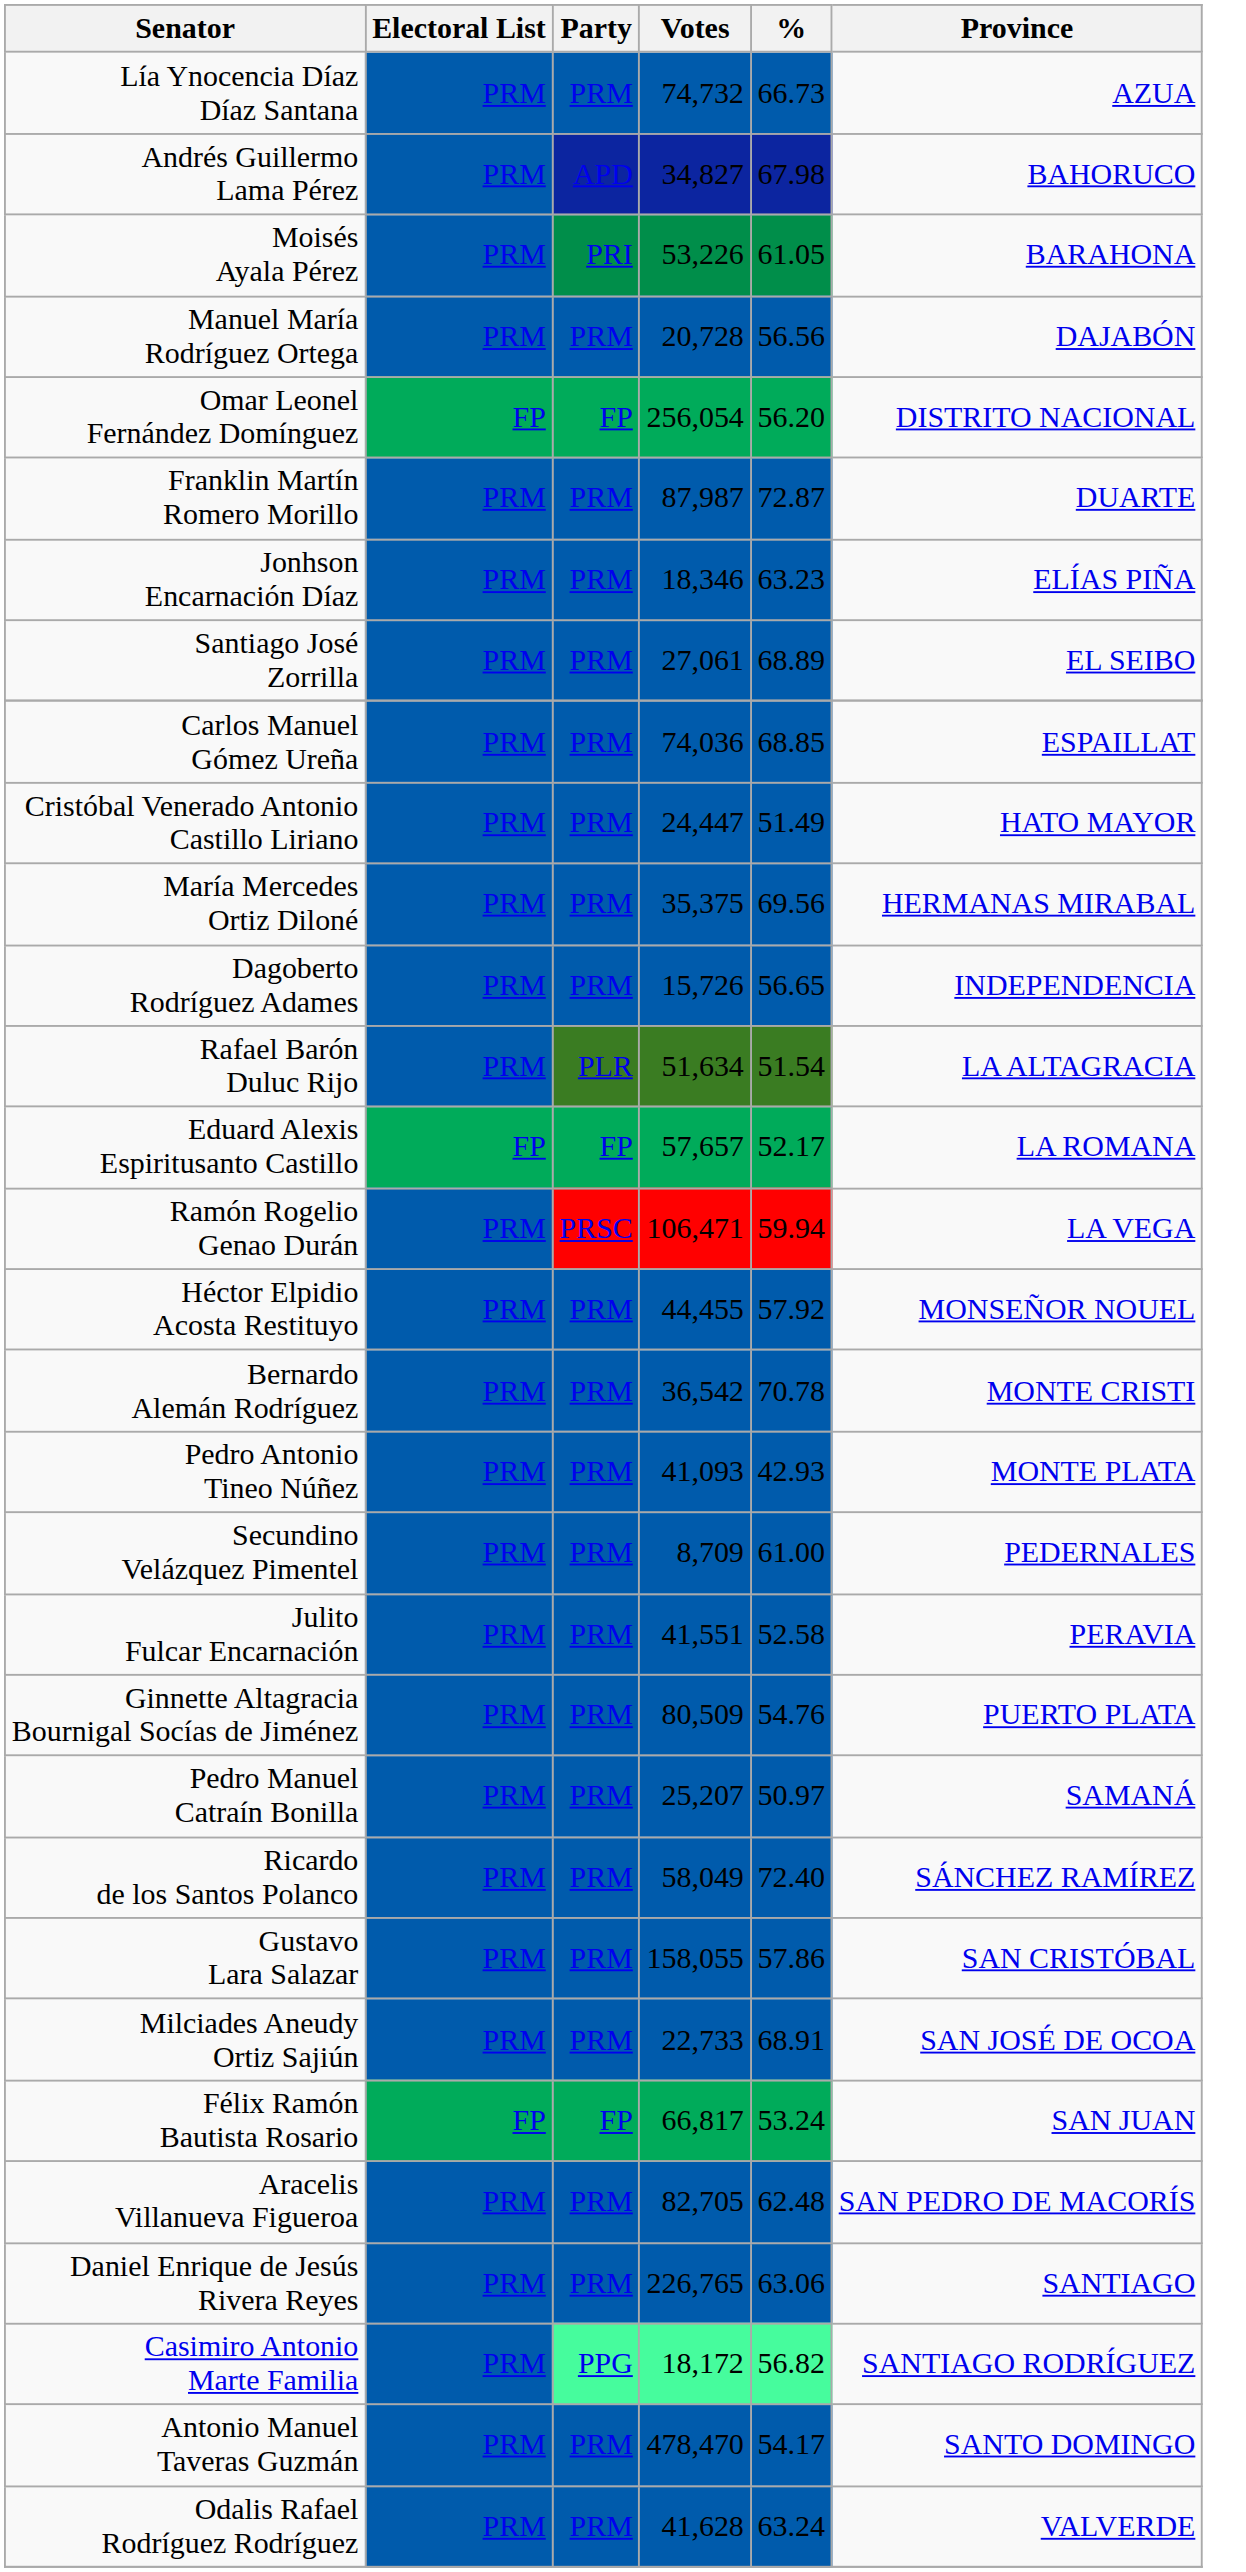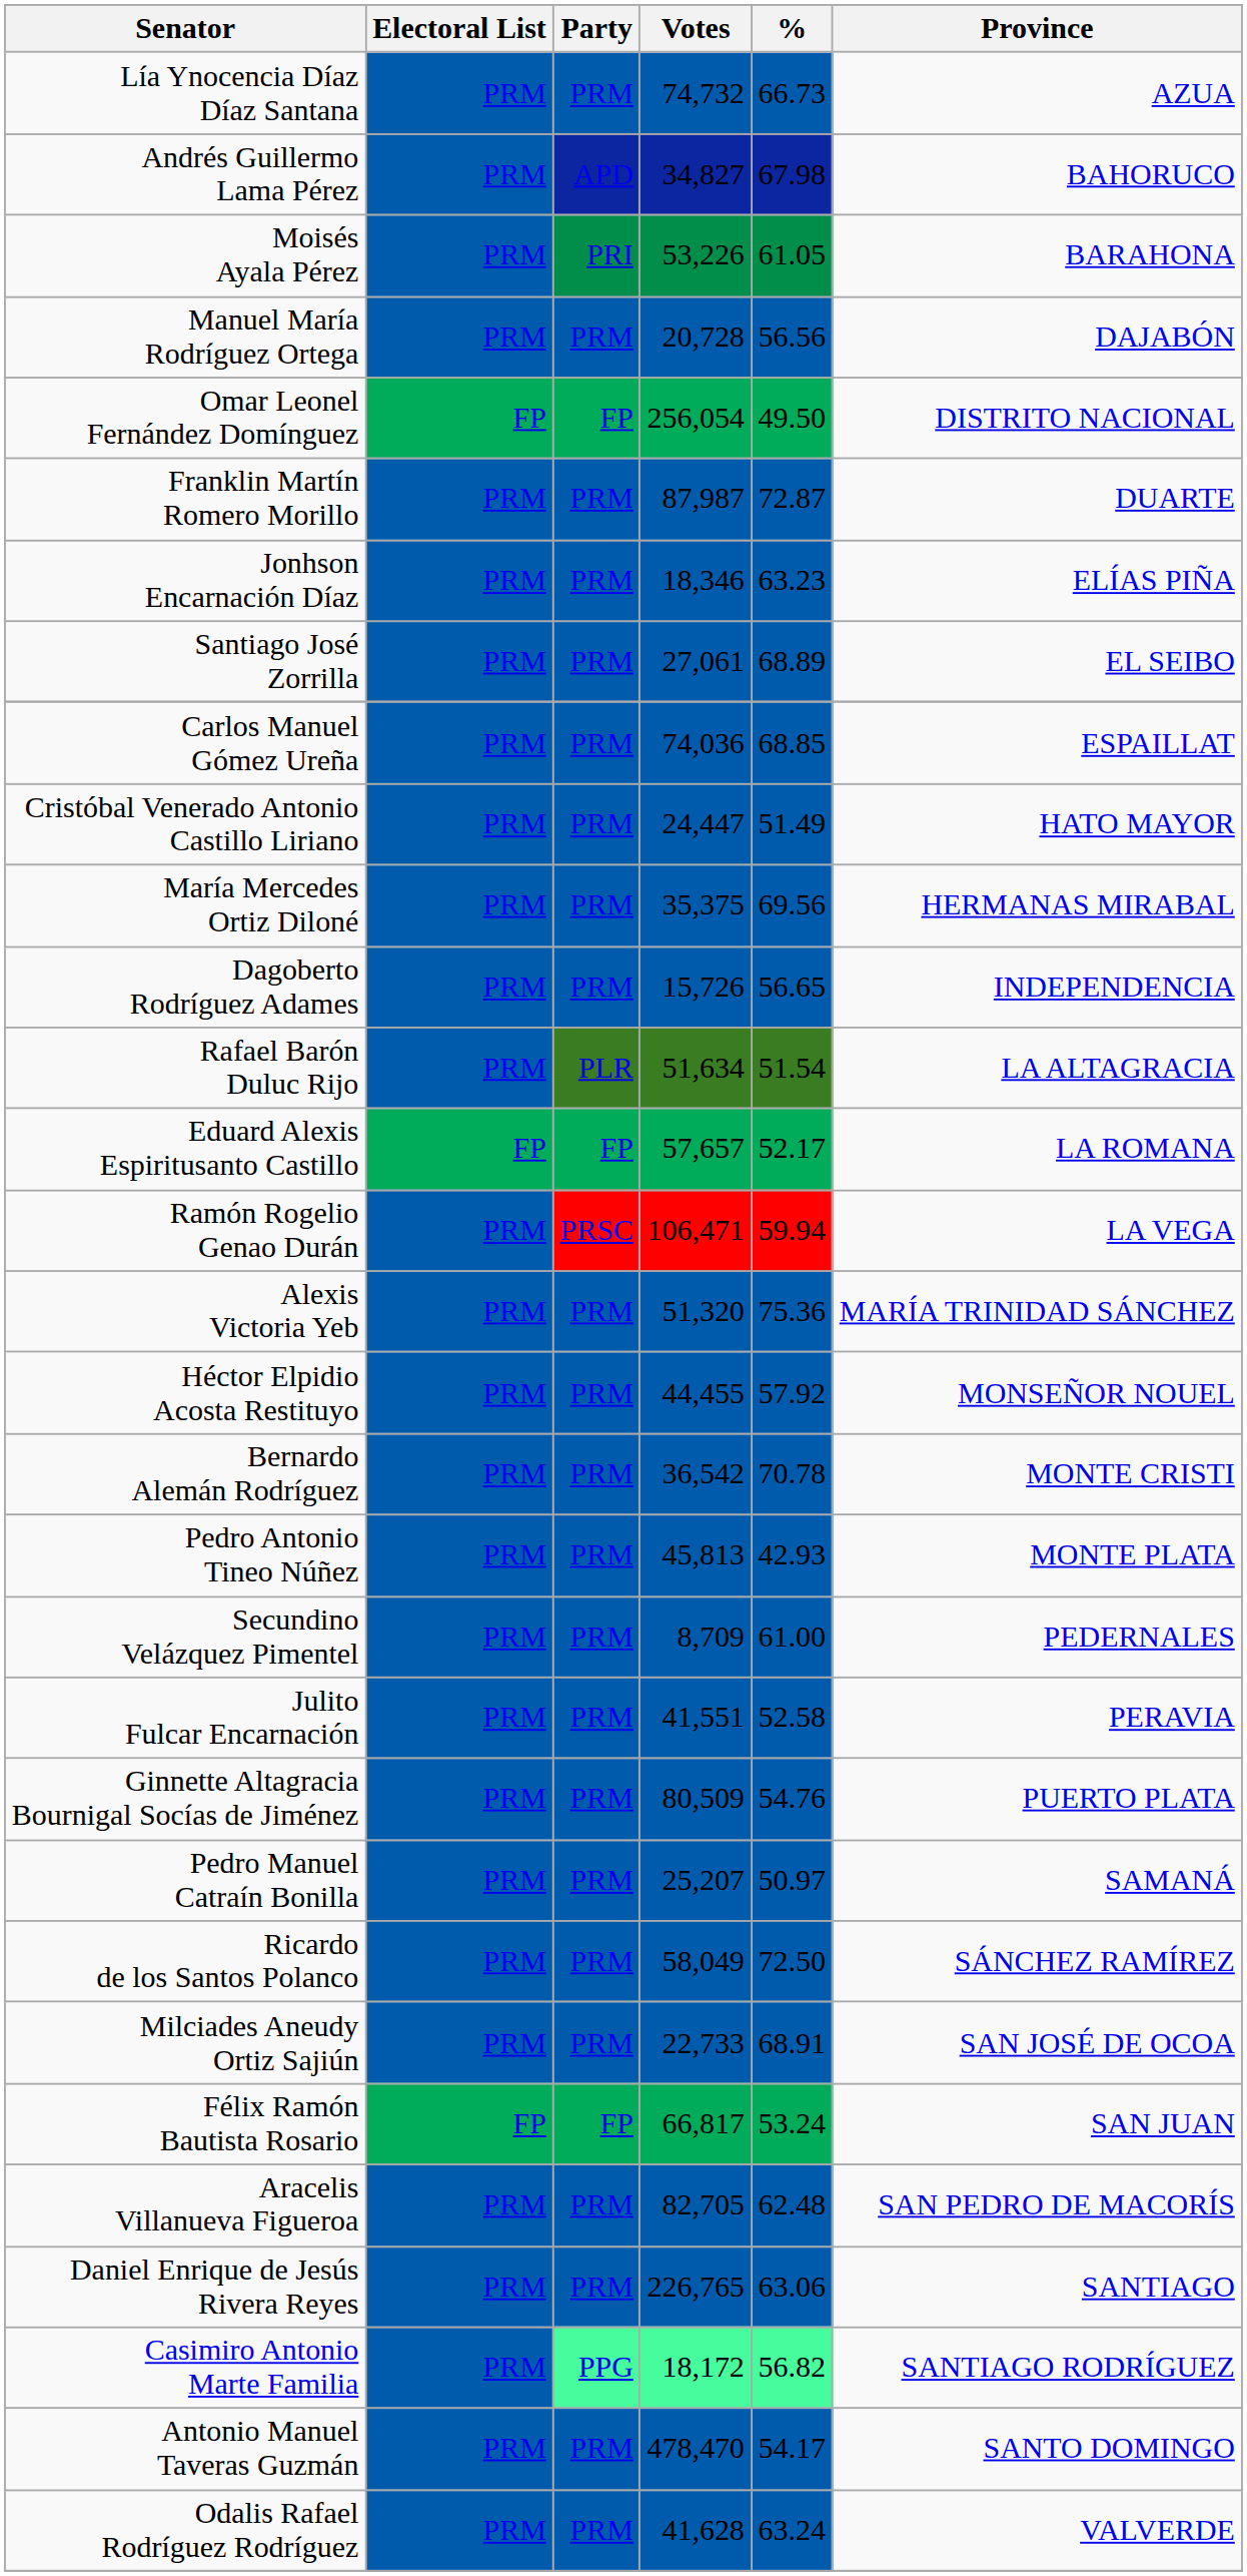Omar Leonel Fernández Domínguez | %: 56.20 -> 49.50
+ row: Alexis Victoria Yeb | PRM | PRM | 51,320 | 75.36 | MARÍA TRINIDAD SÁNCHEZ
Pedro Antonio Tineo Núñez | Votes: 41,093 -> 45,813
Ricardo de los Santos Polanco | %: 72.40 -> 72.50
- row: Gustavo Lara Salazar | PRM | PRM | 158,055 | 57.86 | SAN CRISTÓBAL
